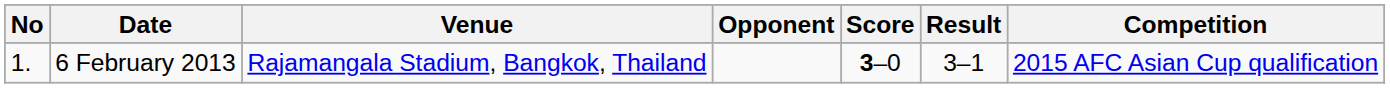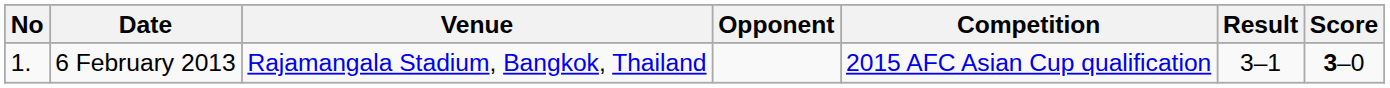columns swapped: Score <-> Competition
